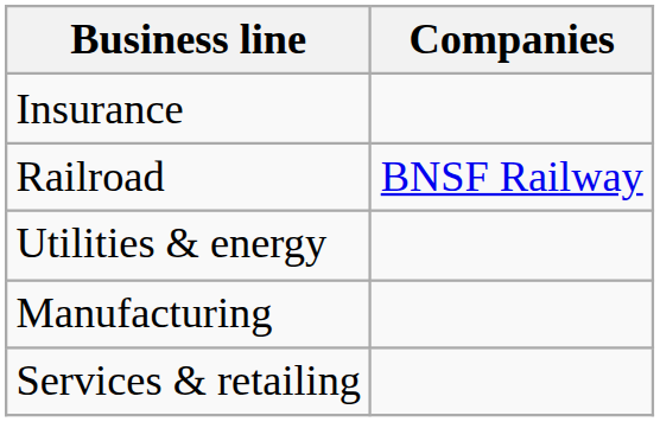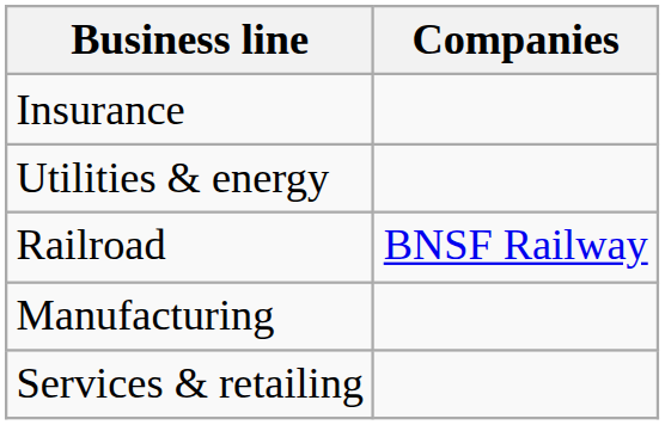rows swapped: Railroad <-> Utilities & energy
